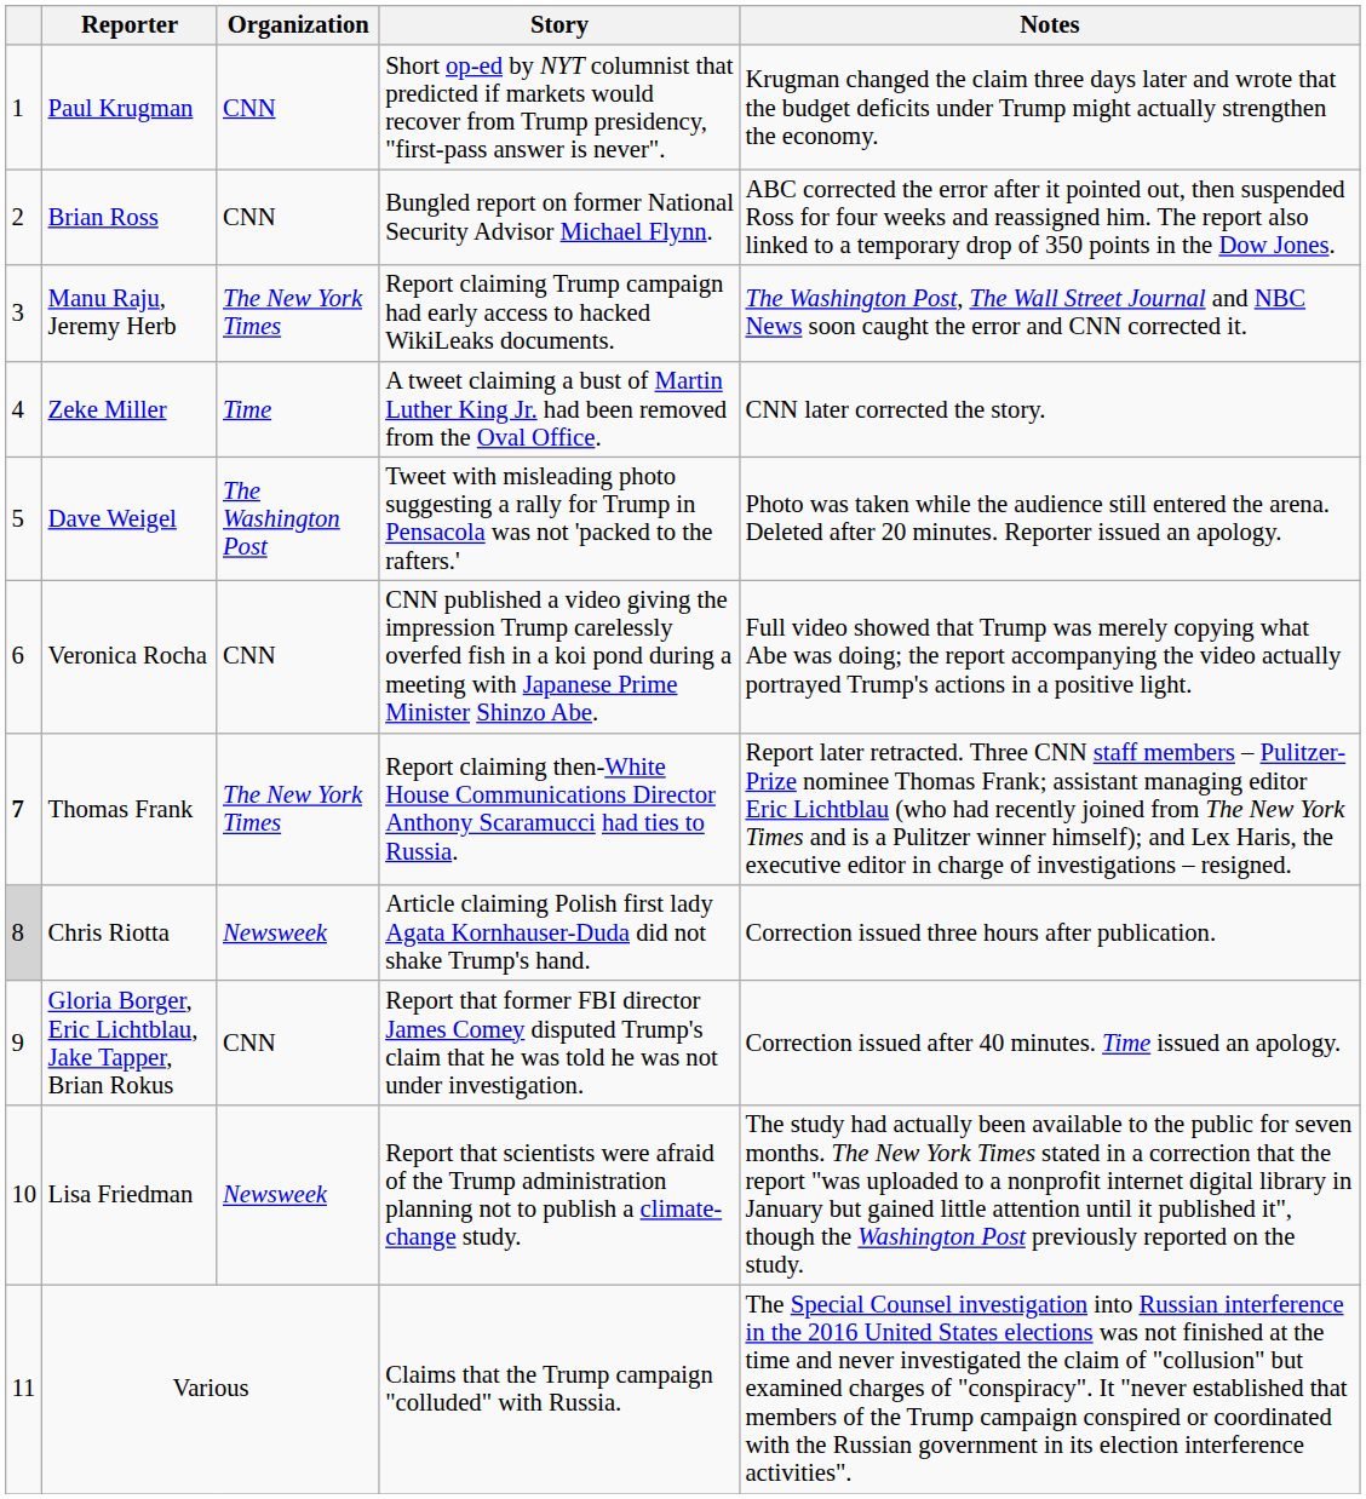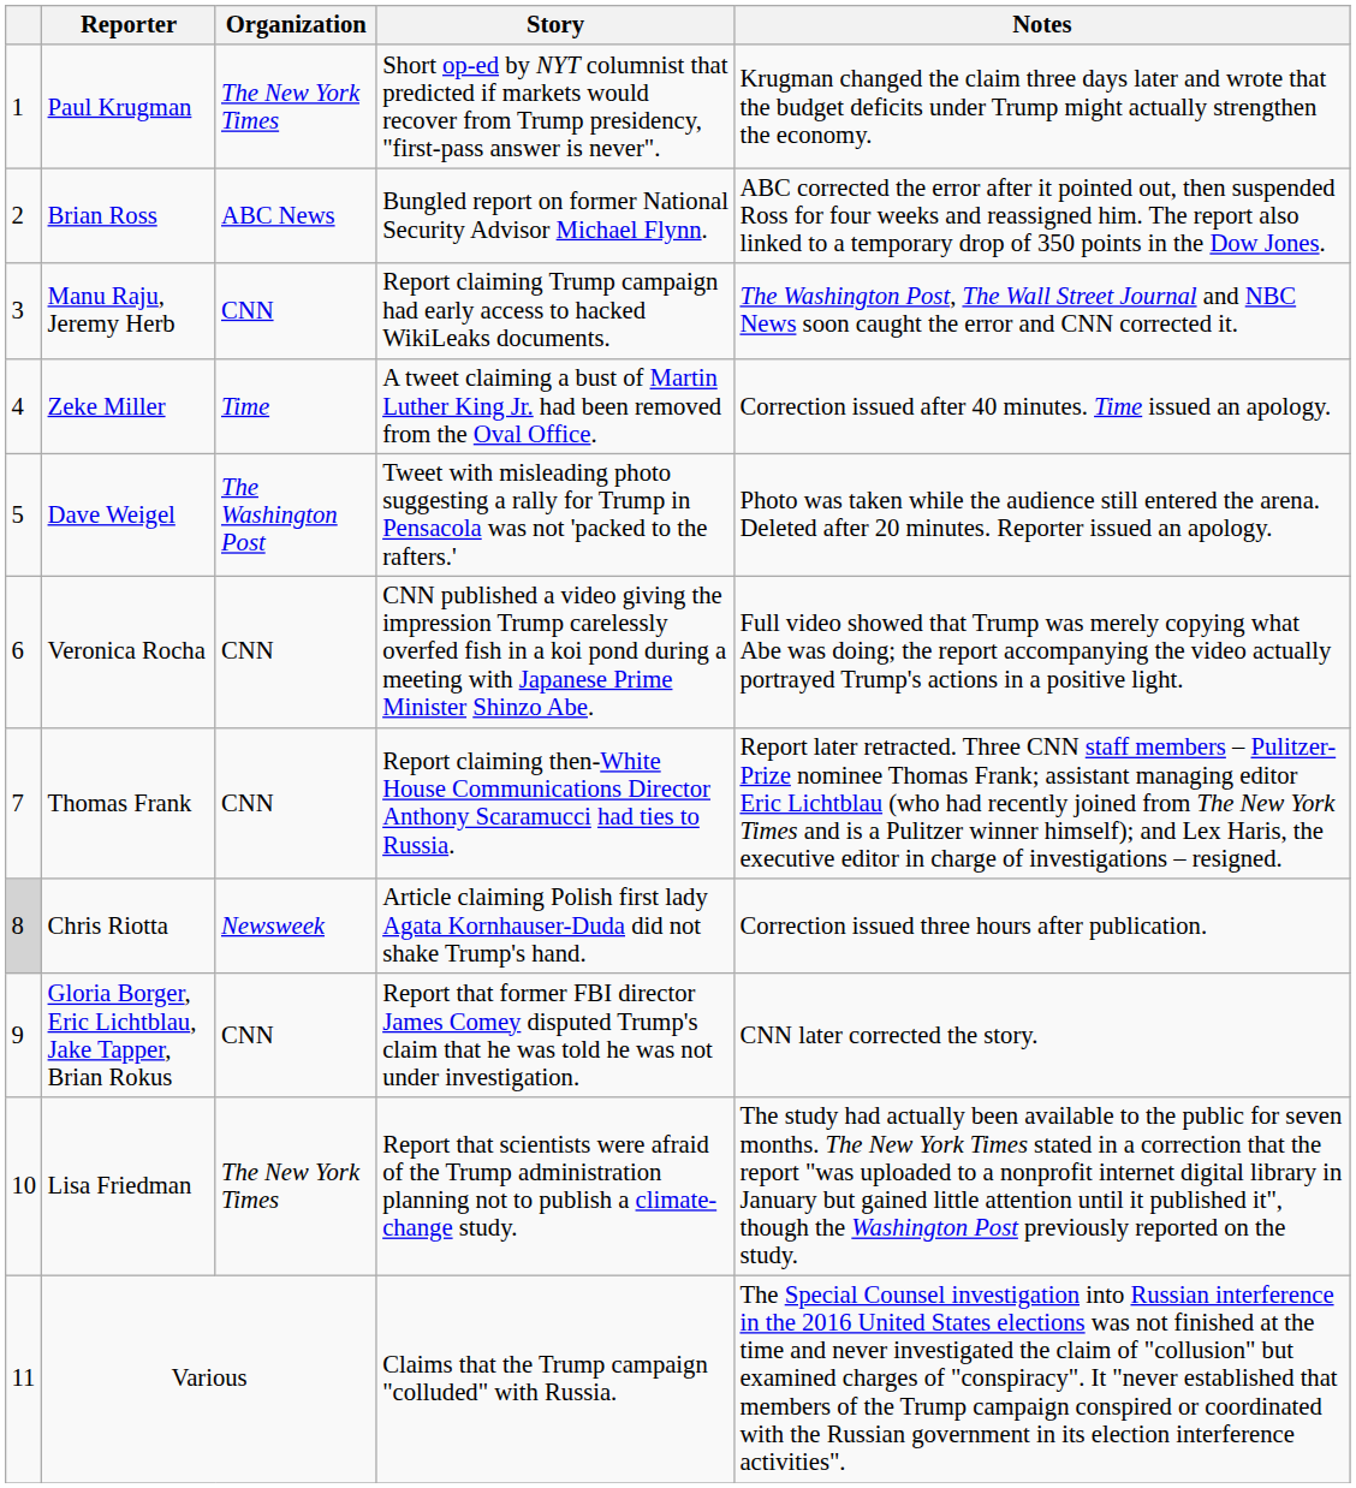Paul Krugman | Organization: CNN -> The New York Times
Brian Ross | Organization: CNN -> ABC News
Manu Raju, Jeremy Herb | Organization: The New York Times -> CNN
Zeke Miller | Notes: CNN later corrected the story. -> Correction issued after 40 minutes. Time issued an apology.
Thomas Frank | column 1: bold -> normal
Thomas Frank | Organization: The New York Times -> CNN
Gloria Borger, Eric Lichtblau, Jake Tapper, Brian Rokus | Notes: Correction issued after 40 minutes. Time issued an apology. -> CNN later corrected the story.
Lisa Friedman | Organization: Newsweek -> The New York Times
